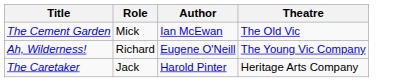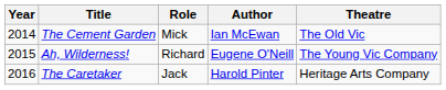+ column: Year | 2014 | 2015 | 2016
